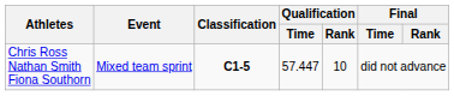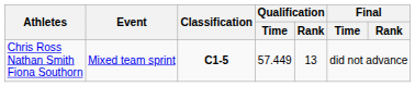Chris Ross Nathan Smith Fiona Southorn | Qualification / Time: 57.447 -> 57.449
Chris Ross Nathan Smith Fiona Southorn | Qualification / Rank: 10 -> 13
